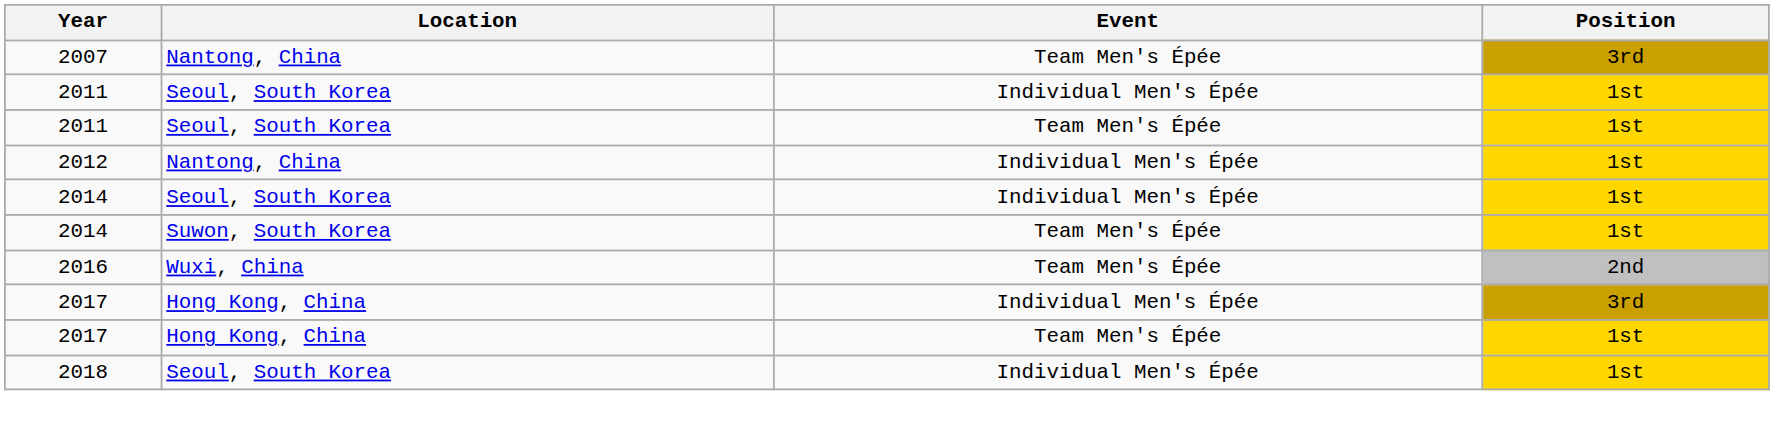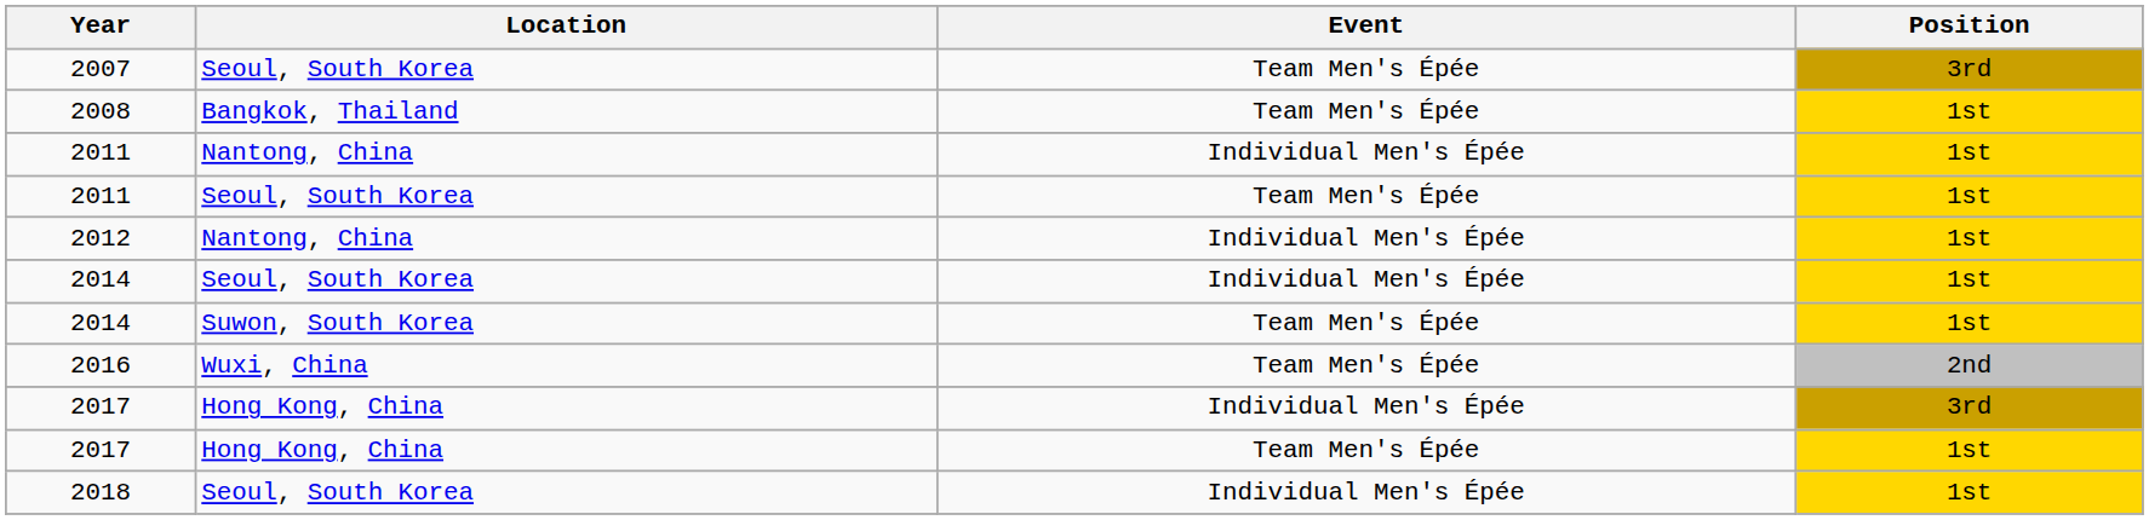2007 | Location: Nantong, China -> Seoul, South Korea
+ row: 2008 | Bangkok, Thailand | Team Men's Épée | 1st
2011 / Individual Men's Épée | Location: Seoul, South Korea -> Nantong, China
